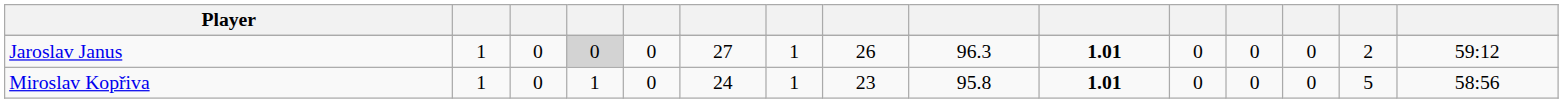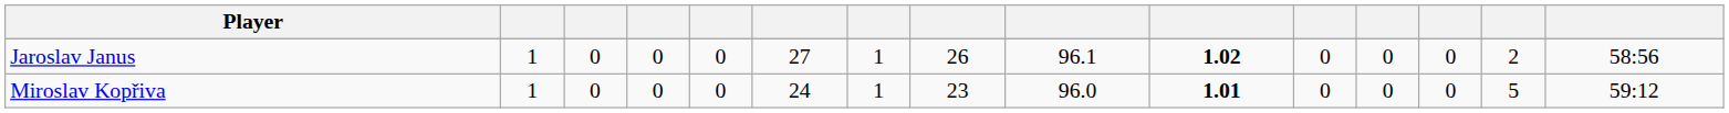Jaroslav Janus | column 4: lightgrey background -> no background
Jaroslav Janus | column 9: 96.3 -> 96.1
Jaroslav Janus | column 10: 1.01 -> 1.02
Jaroslav Janus | column 15: 59:12 -> 58:56
Miroslav Kopřiva | column 4: 1 -> 0
Miroslav Kopřiva | column 9: 95.8 -> 96.0
Miroslav Kopřiva | column 15: 58:56 -> 59:12
